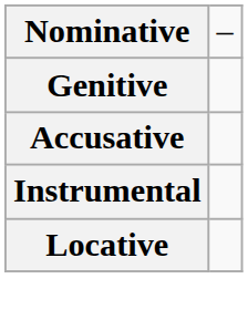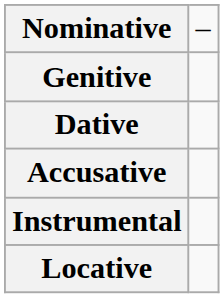+ row: Dative
